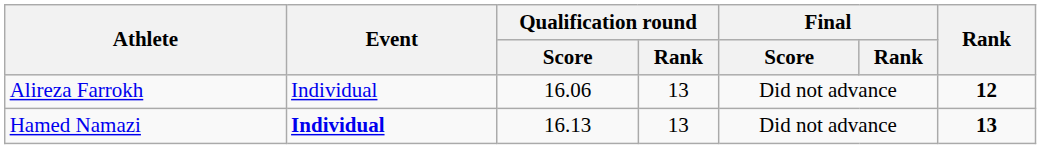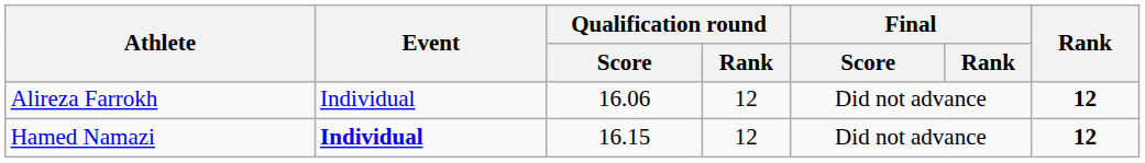Alireza Farrokh | Qualification round / Rank: 13 -> 12
Hamed Namazi | Qualification round / Score: 16.13 -> 16.15
Hamed Namazi | Qualification round / Rank: 13 -> 12
Hamed Namazi | Rank: 13 -> 12
